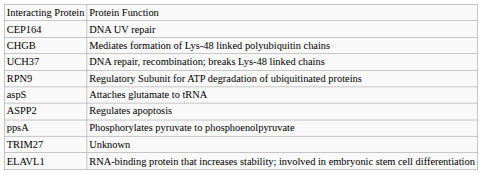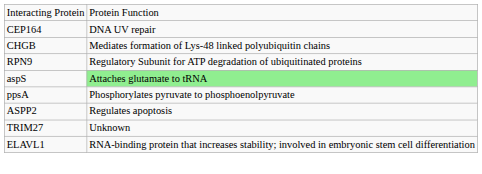- row: UCH37 | DNA repair, recombination; breaks Lys-48 linked chains
aspS | column 2: no background -> lightgreen background
rows swapped: ppsA <-> ASPP2
